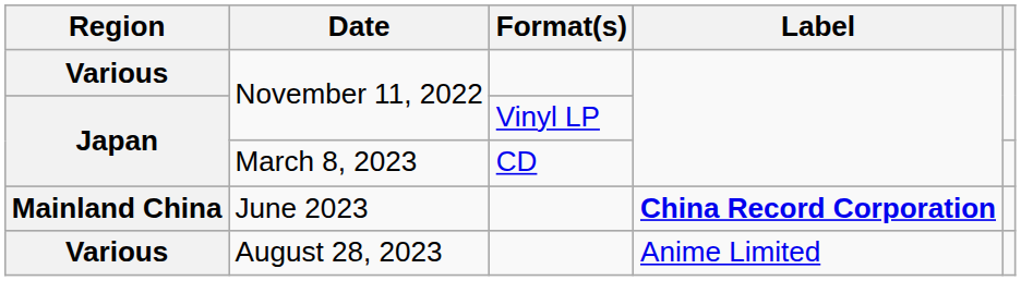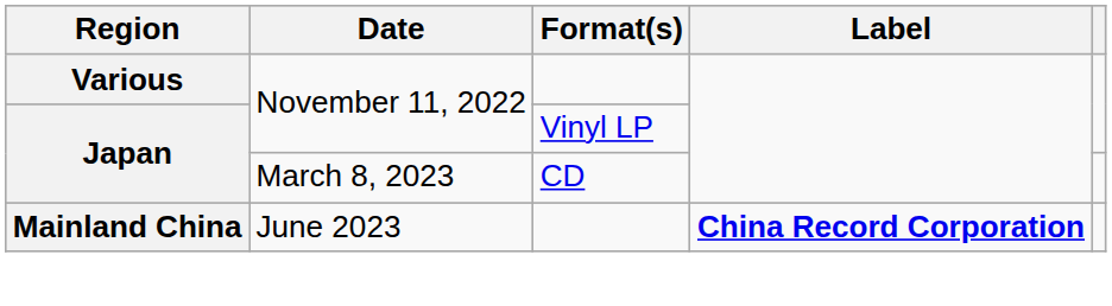- row: Various | August 28, 2023 | Anime Limited
